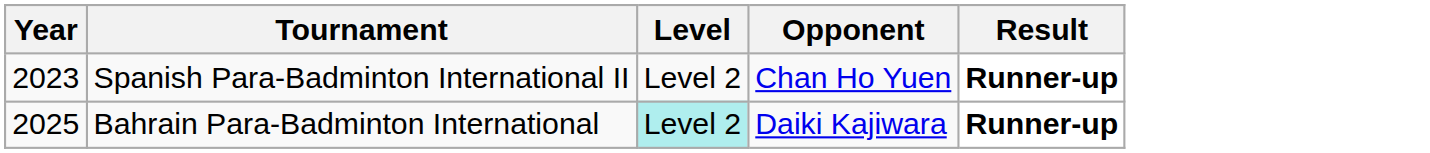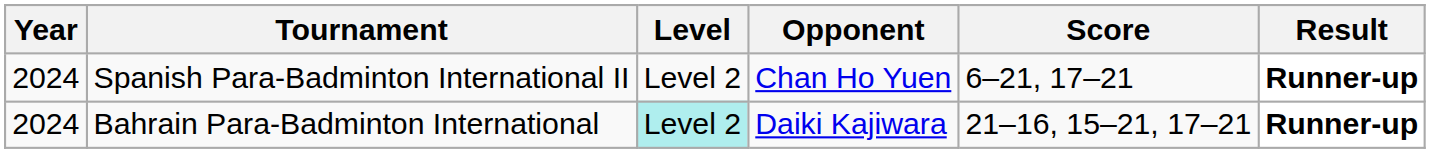+ column: Score | 6–21, 17–21 | 21–16, 15–21, 17–21
Spanish Para-Badminton International II | Year: 2023 -> 2024
Bahrain Para-Badminton International | Year: 2025 -> 2024
